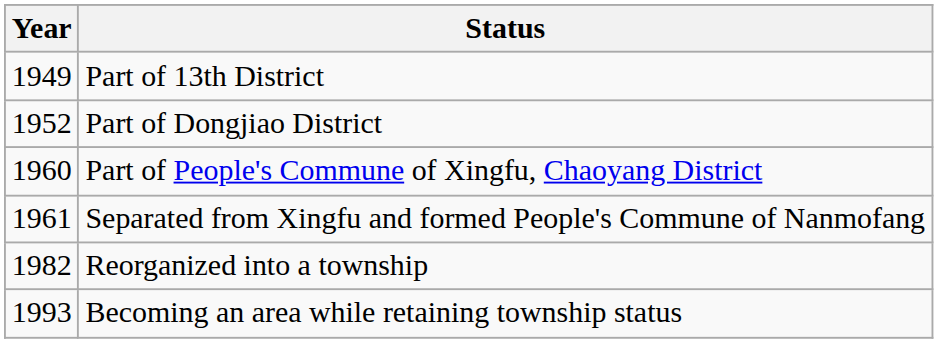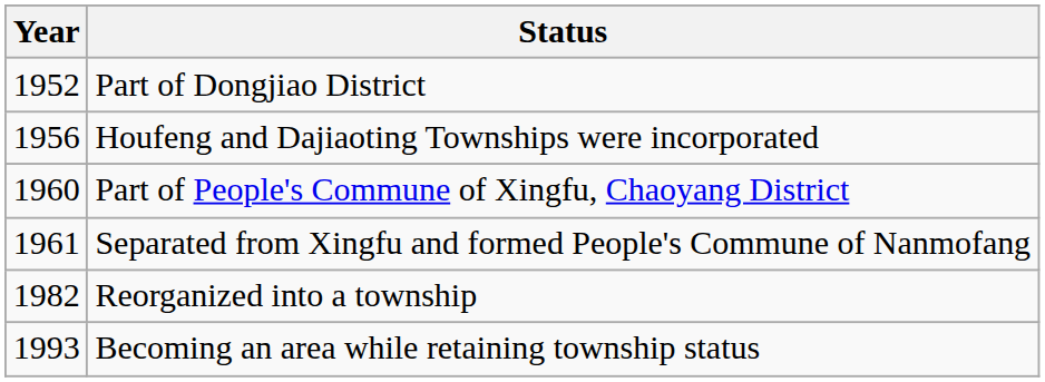- row: 1949 | Part of 13th District
+ row: 1956 | Houfeng and Dajiaoting Townships were incorporated
